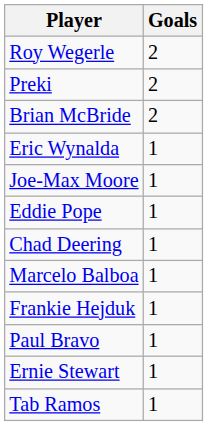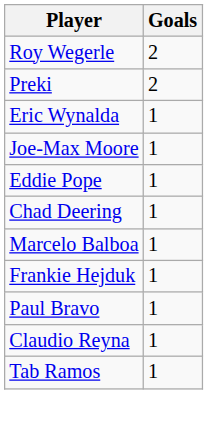- row: Brian McBride | 2
+ row: Claudio Reyna | 1
- row: Ernie Stewart | 1
